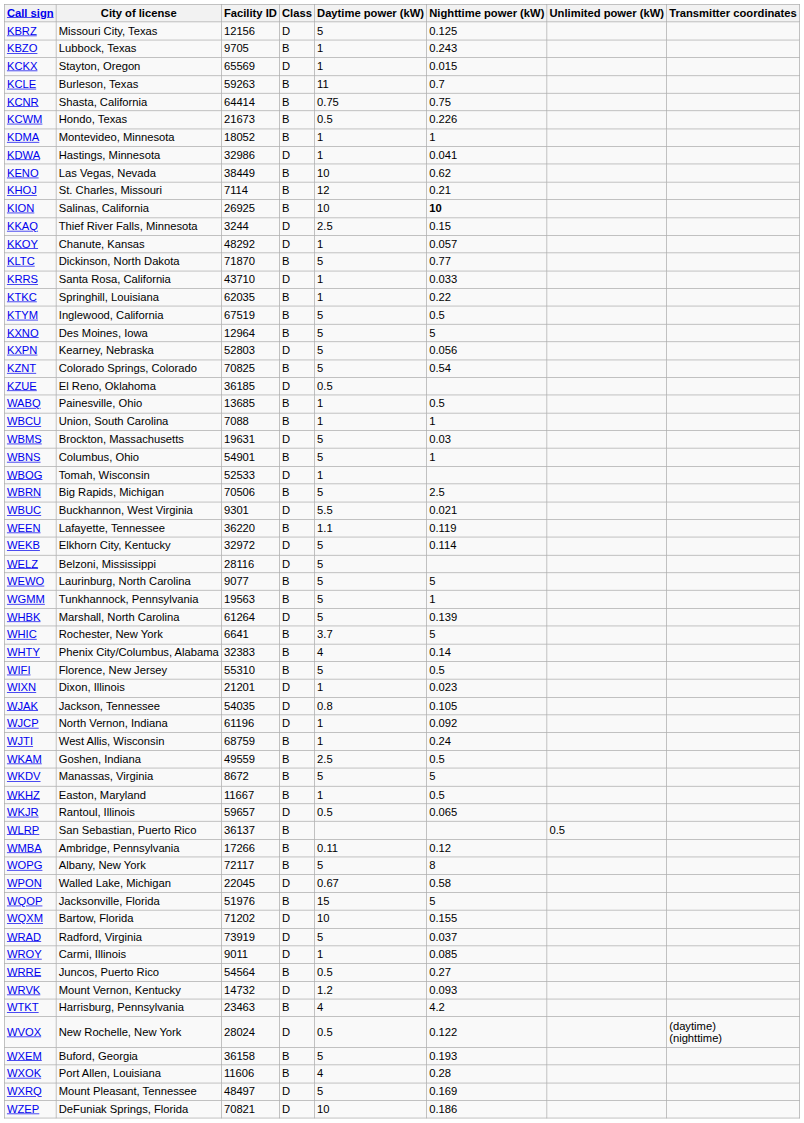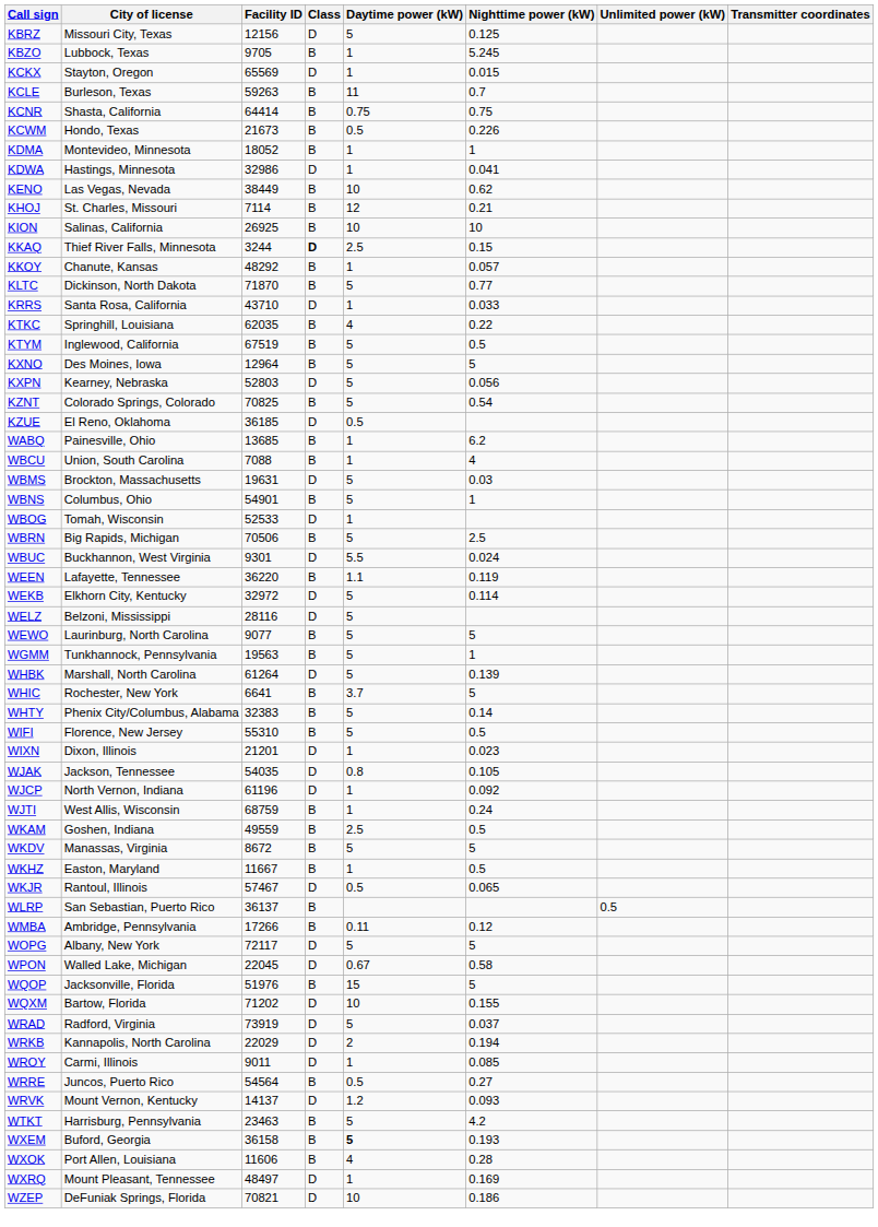KBZO | Nighttime power (kW): 0.243 -> 5.245
KION | Nighttime power (kW): bold -> normal
KKAQ | Class: normal -> bold
KKOY | Class: D -> B
KTKC | Daytime power (kW): 1 -> 4
WABQ | Nighttime power (kW): 0.5 -> 6.2
WBCU | Nighttime power (kW): 1 -> 4
WBUC | Nighttime power (kW): 0.021 -> 0.024
WHTY | Daytime power (kW): 4 -> 5
WKJR | Facility ID: 59657 -> 57467
WOPG | Class: B -> D
WOPG | Nighttime power (kW): 8 -> 5
+ row: WRKB | Kannapolis, North Carolina | 22029 | D | 2 | 0.194
WRVK | Facility ID: 14732 -> 14137
WTKT | Daytime power (kW): 4 -> 5
- row: WVOX | New Rochelle, New York | 28024 | D | 0.5 | 0.122 | (daytime) (nighttime)
WXEM | Daytime power (kW): normal -> bold
WXRQ | Daytime power (kW): 5 -> 1
